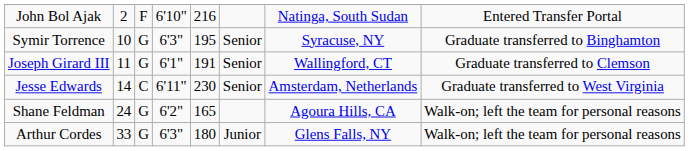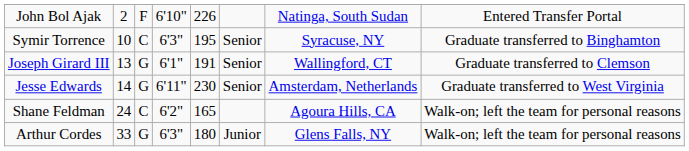John Bol Ajak | column 5: 216 -> 226
Symir Torrence | column 3: G -> C
Joseph Girard III | column 2: 11 -> 13
Jesse Edwards | column 3: C -> G
Shane Feldman | column 3: G -> C
